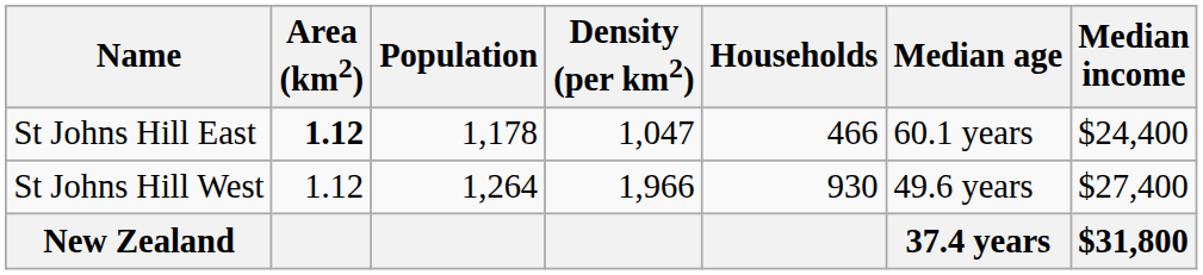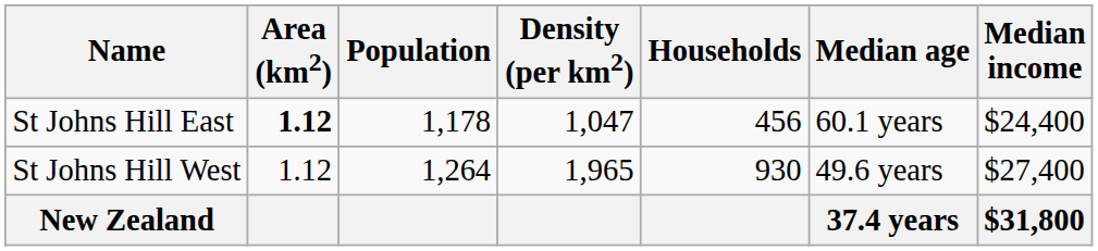St Johns Hill East | Households: 466 -> 456
St Johns Hill West | Density (per km2): 1,966 -> 1,965
